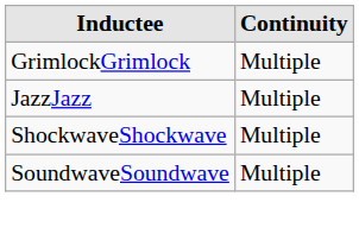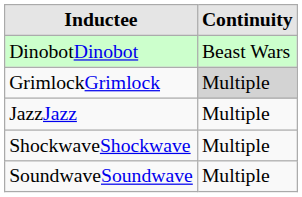+ row: DinobotDinobot | Beast Wars
GrimlockGrimlock | Continuity: no background -> lightgrey background
